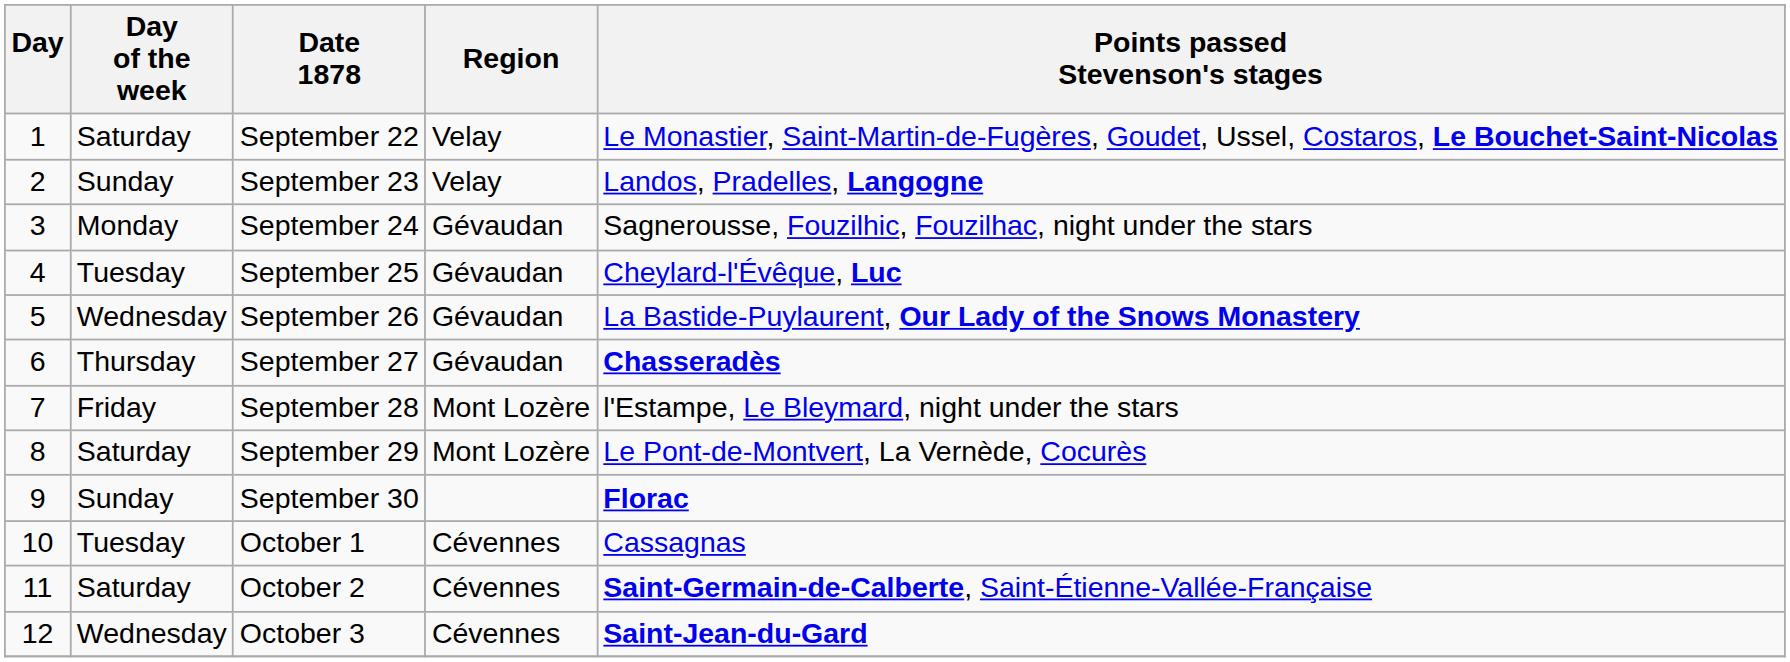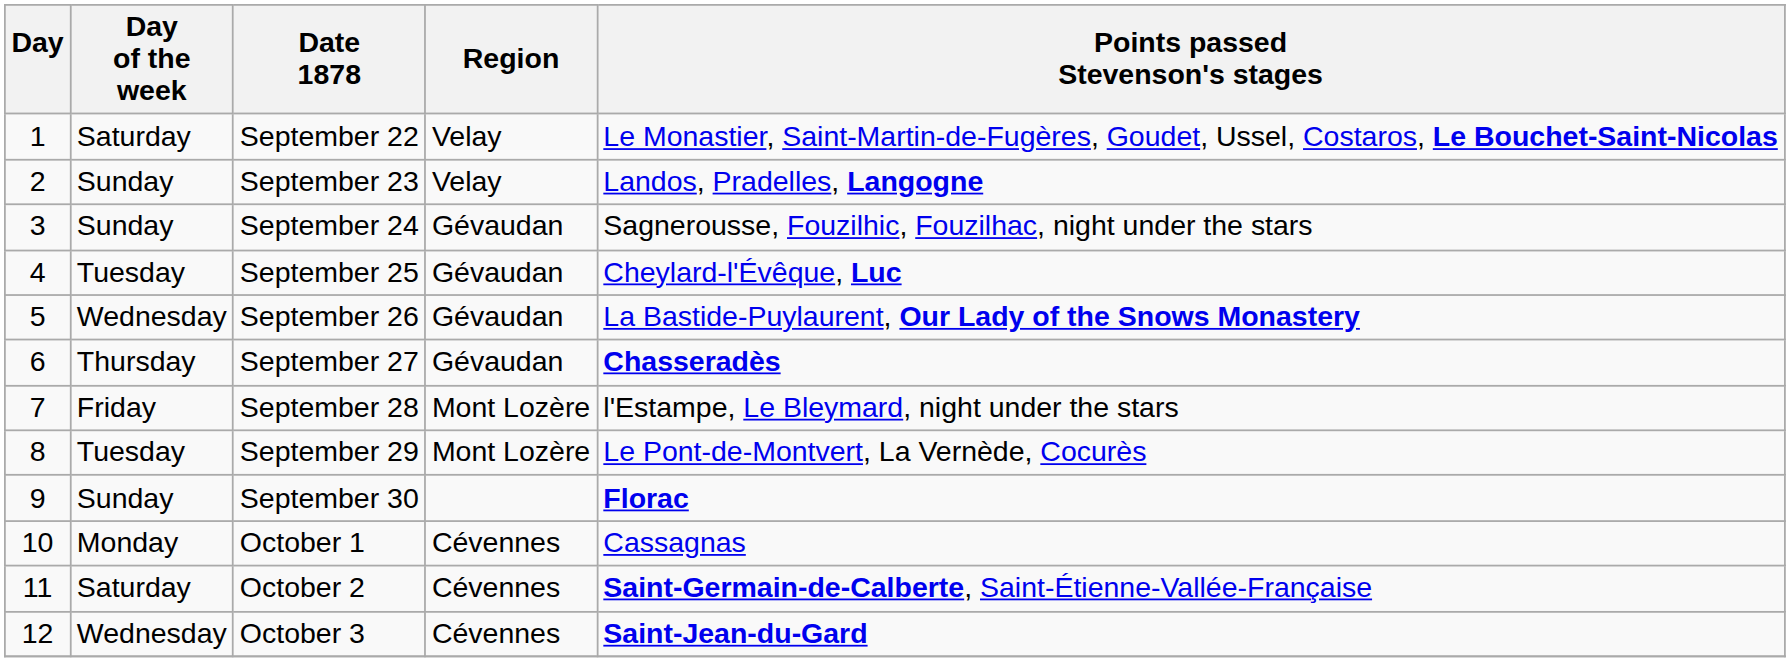September 24 | Day of the week: Monday -> Sunday
September 29 | Day of the week: Saturday -> Tuesday
October 1 | Day of the week: Tuesday -> Monday
